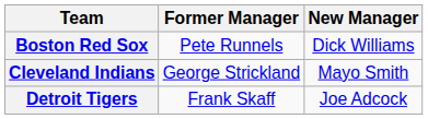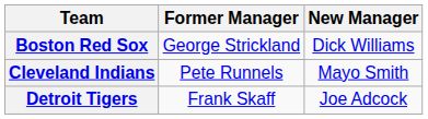Boston Red Sox | Former Manager: Pete Runnels -> George Strickland
Cleveland Indians | Former Manager: George Strickland -> Pete Runnels
